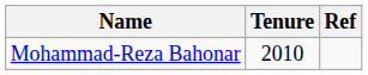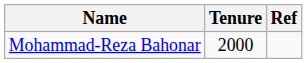Mohammad-Reza Bahonar | Tenure: 2010 -> 2000
